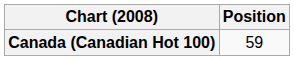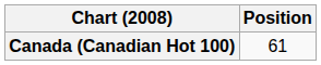Canada (Canadian Hot 100) | Position: 59 -> 61
